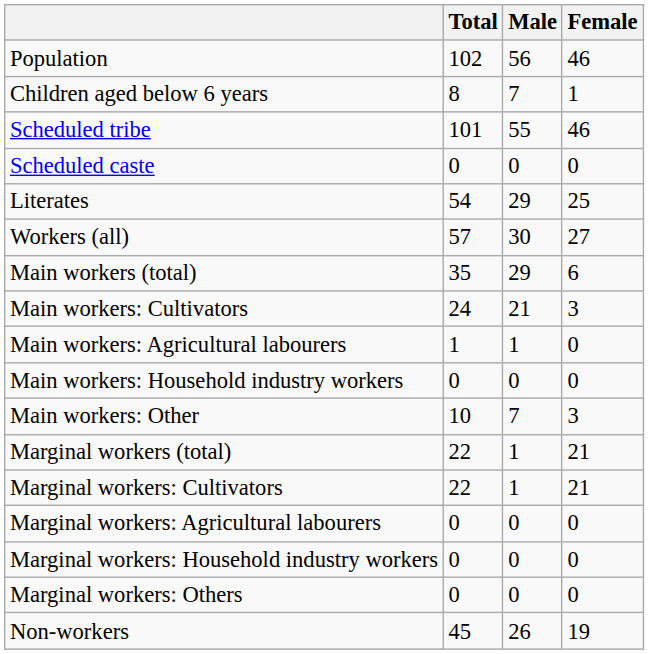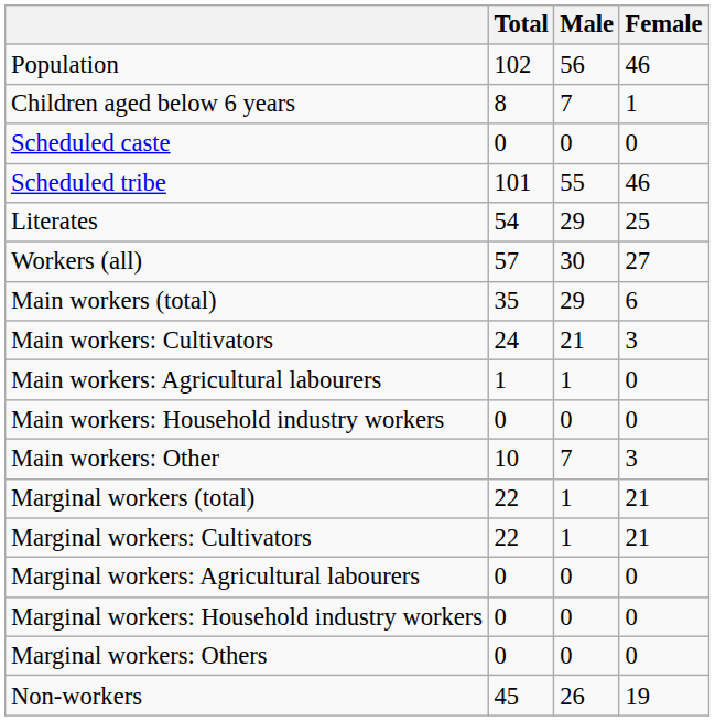rows swapped: Scheduled caste <-> Scheduled tribe
